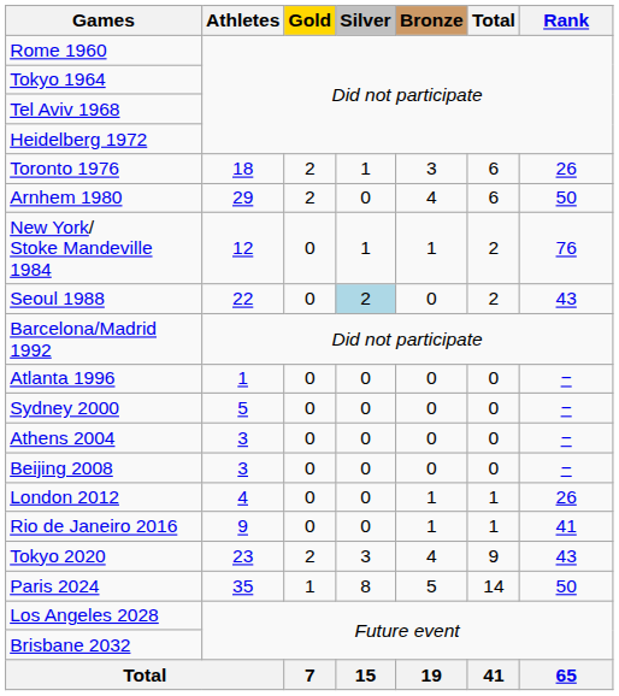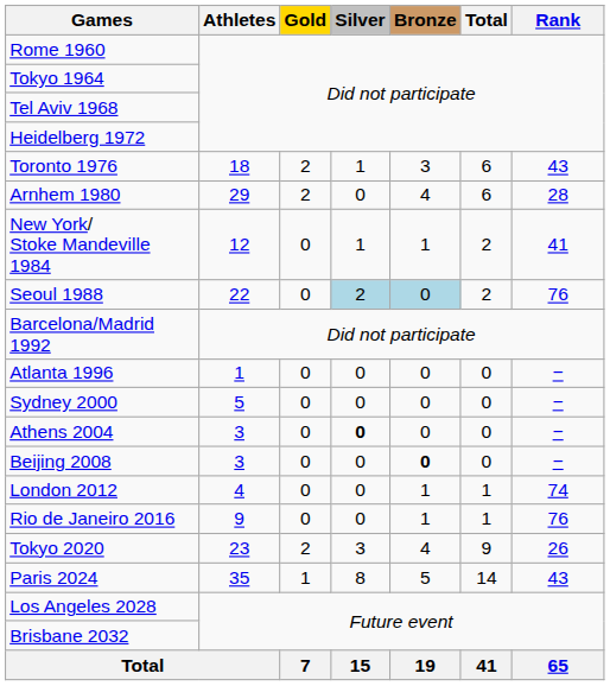Toronto 1976 | Rank: 26 -> 43
Arnhem 1980 | Rank: 50 -> 28
New York/ Stoke Mandeville 1984 | Rank: 76 -> 41
Seoul 1988 | Bronze: no background -> lightblue background
Seoul 1988 | Rank: 43 -> 76
Athens 2004 | Silver: normal -> bold
Beijing 2008 | Bronze: normal -> bold
London 2012 | Rank: 26 -> 74
Rio de Janeiro 2016 | Rank: 41 -> 76
Tokyo 2020 | Rank: 43 -> 26
Paris 2024 | Rank: 50 -> 43
